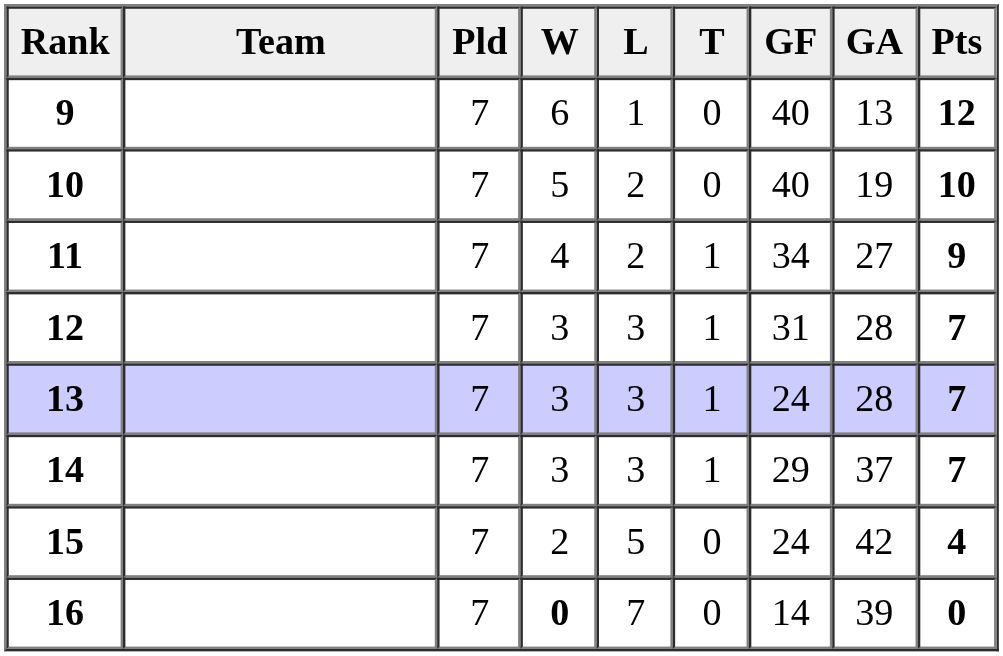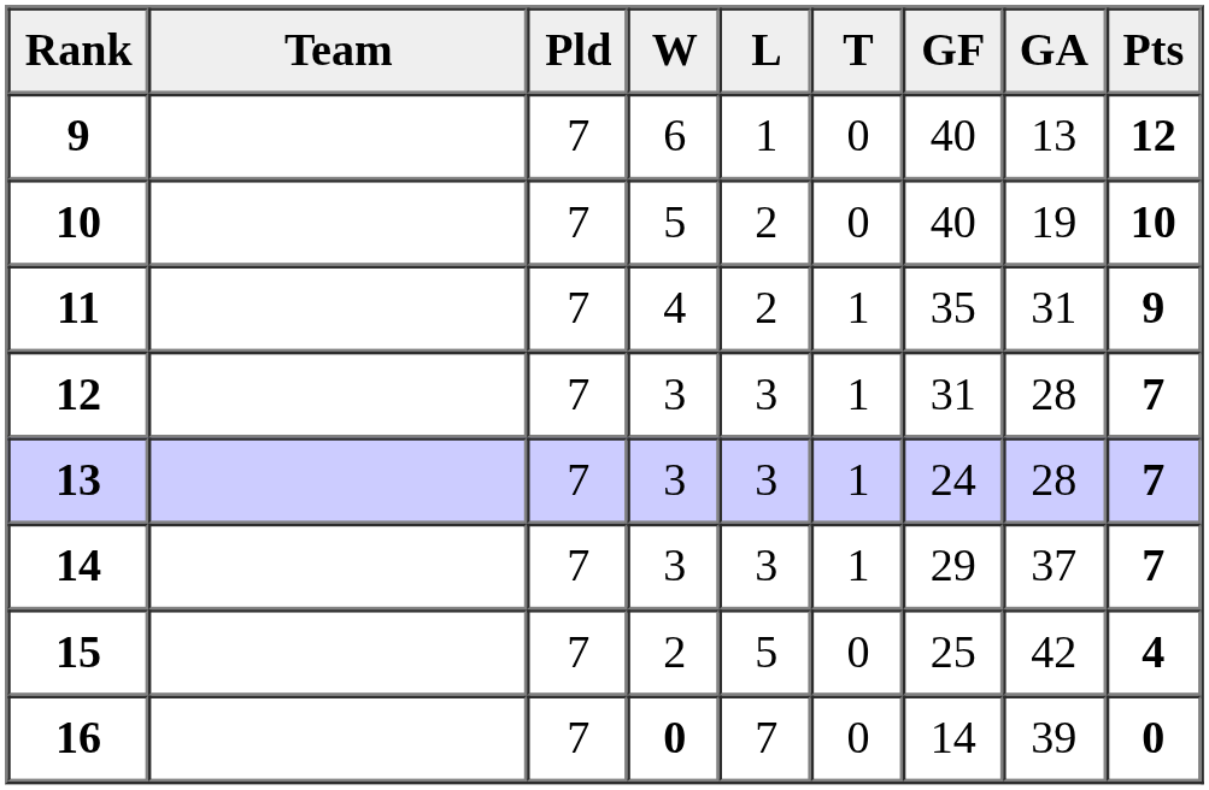11 | GF: 34 -> 35
11 | GA: 27 -> 31
15 | GF: 24 -> 25
